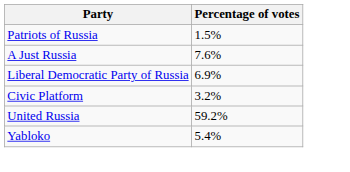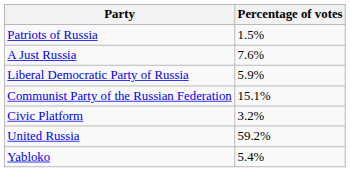Liberal Democratic Party of Russia | Percentage of votes: 6.9% -> 5.9%
+ row: Communist Party of the Russian Federation | 15.1%
